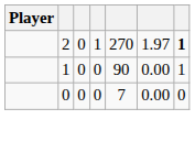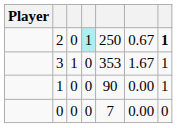2 | column 4: no background -> paleturquoise background
2 | column 5: 270 -> 250
2 | column 6: 1.97 -> 0.67
+ row: 3 | 1 | 0 | 353 | 1.67 | 1
